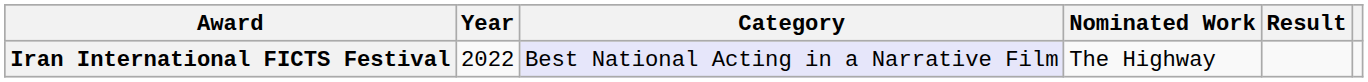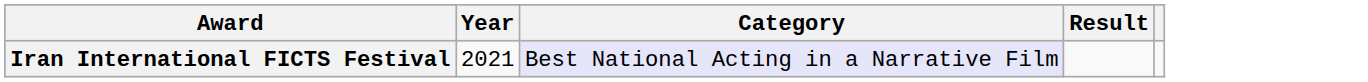- column: Nominated Work | The Highway
Iran International FICTS Festival | Year: 2022 -> 2021
